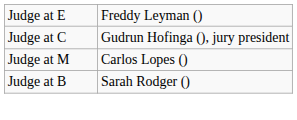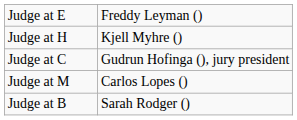+ row: Judge at H | Kjell Myhre ()
